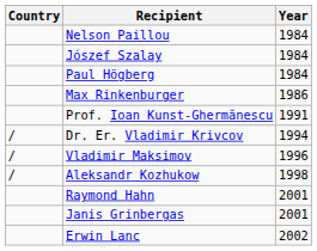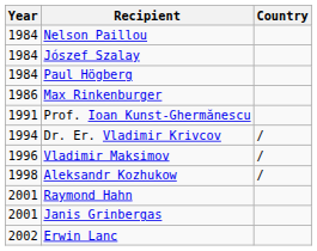columns swapped: Year <-> Country
